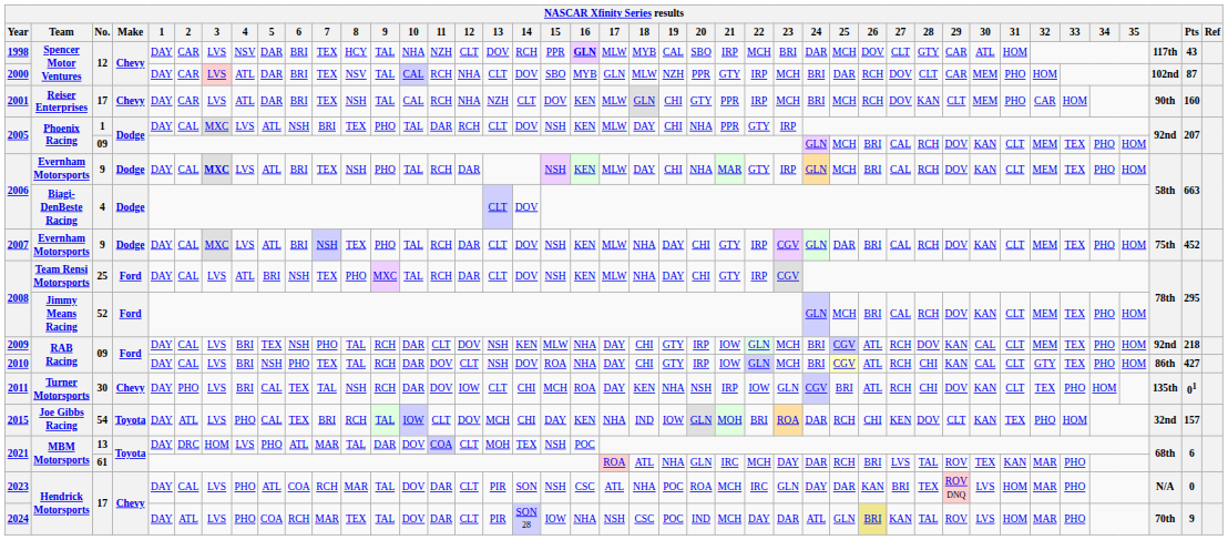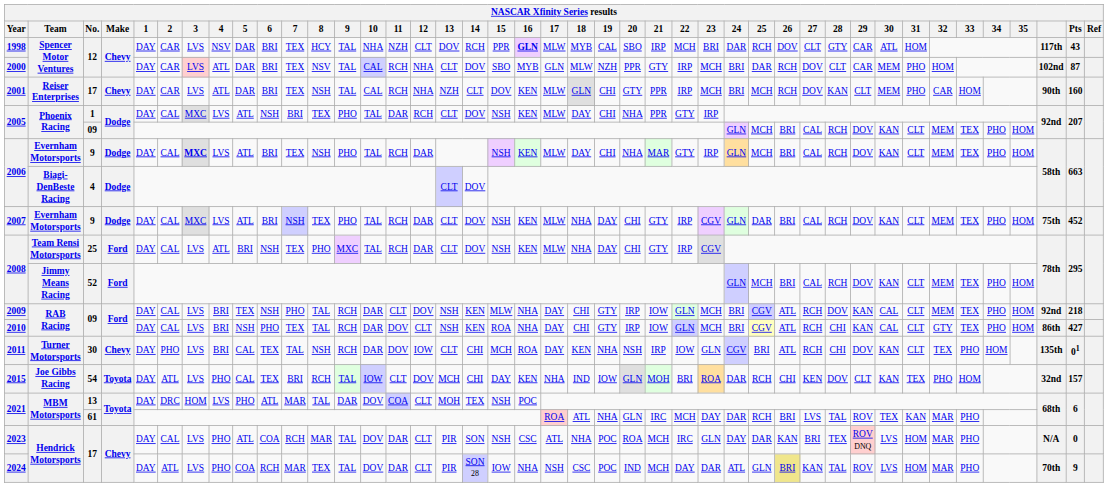1998 | 25: MCH -> RCH
2010 | 14: DOV -> KEN
